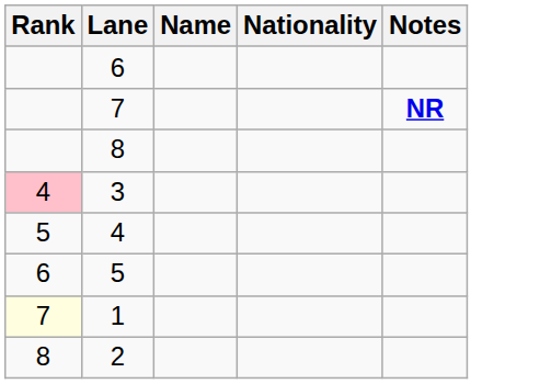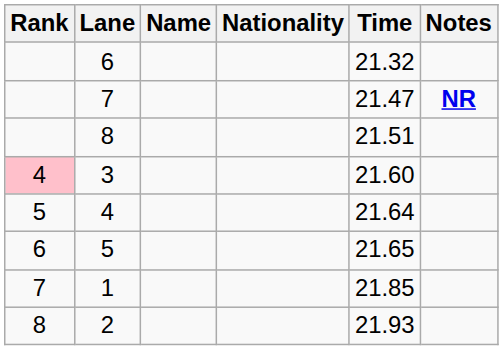+ column: Time | 21.32 | 21.47 | 21.51 | 21.60 | 21.64 | 21.65 | 21.85 | 21.93
1 | Rank: lightyellow background -> no background
